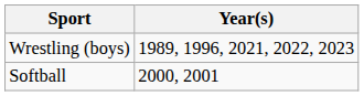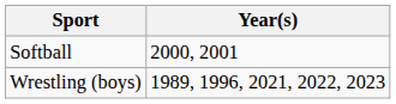rows swapped: Softball <-> Wrestling (boys)
